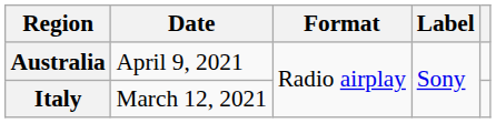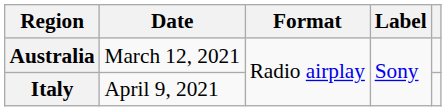Australia | Date: April 9, 2021 -> March 12, 2021
Italy | Date: March 12, 2021 -> April 9, 2021
